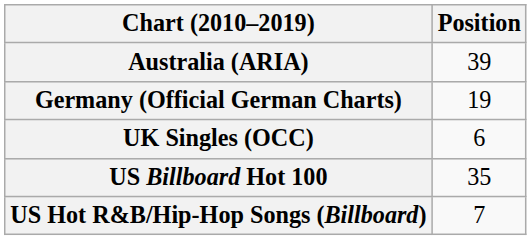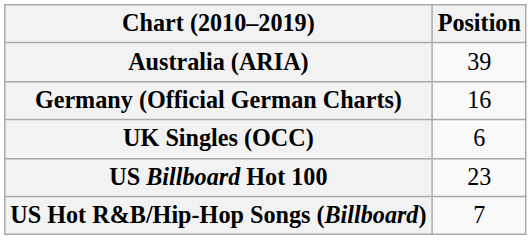Germany (Official German Charts) | Position: 19 -> 16
US Billboard Hot 100 | Position: 35 -> 23
